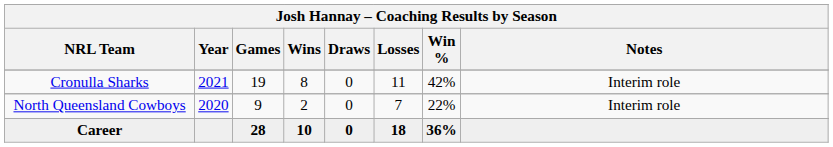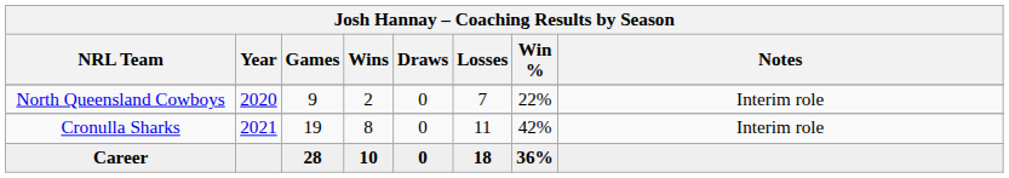rows swapped: North Queensland Cowboys <-> Cronulla Sharks
